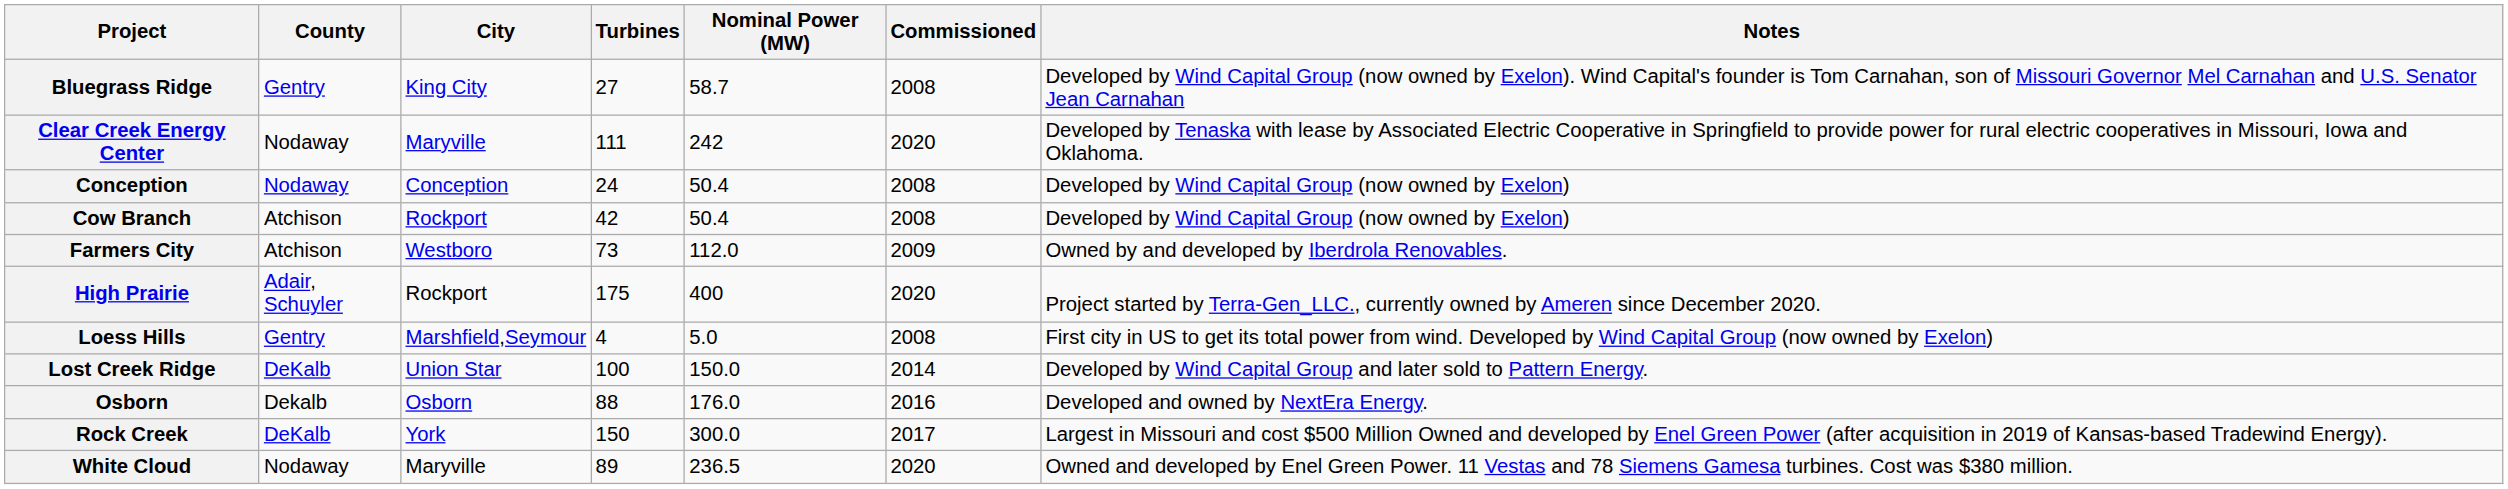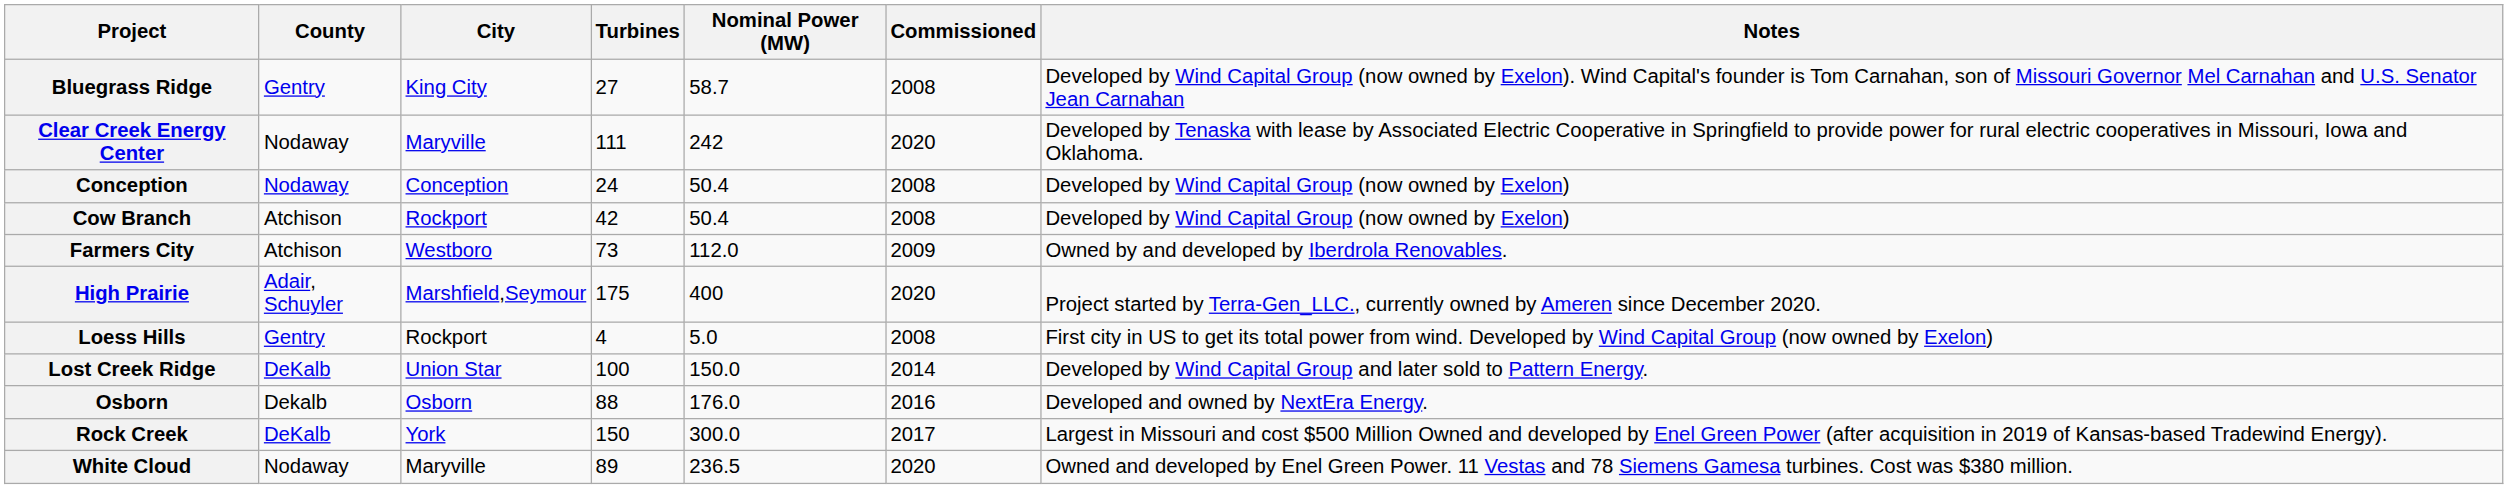High Prairie | City: Rockport -> Marshfield,Seymour
Loess Hills | City: Marshfield,Seymour -> Rockport
